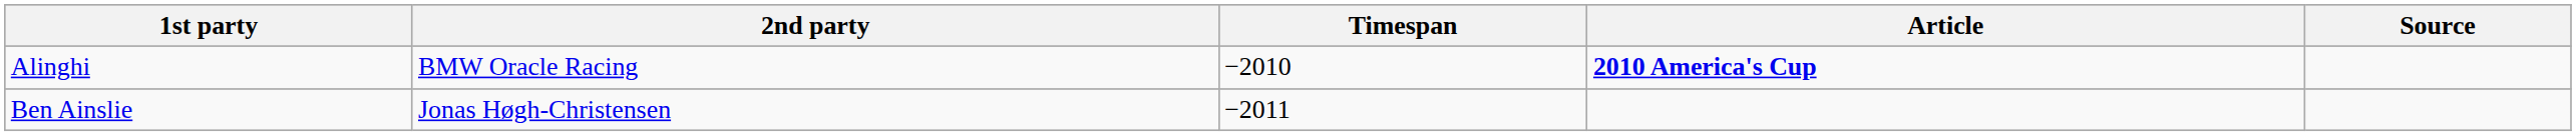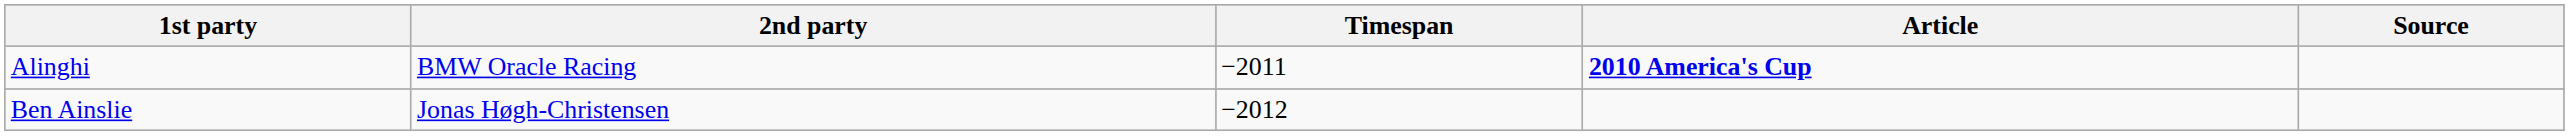Alinghi | Timespan: −2010 -> −2011
Ben Ainslie | Timespan: −2011 -> −2012
